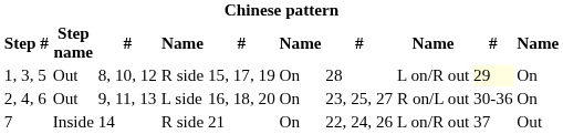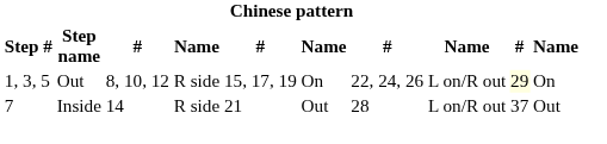1, 3, 5 | column 7: 28 -> 22, 24, 26
- row: 2, 4, 6 | Out | 9, 11, 13 | L side | 16, 18, 20 | On | 23, 25, 27 | R on/L out | 30-36 | On
7 | column 6: On -> Out
7 | column 7: 22, 24, 26 -> 28
